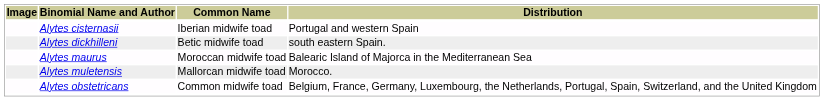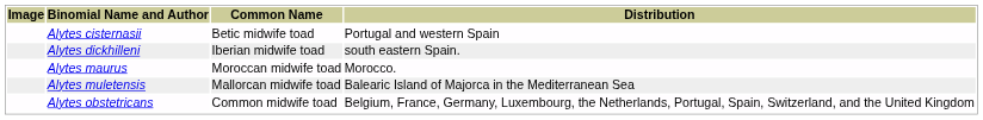Alytes cisternasii | Common Name: Iberian midwife toad -> Betic midwife toad
Alytes dickhilleni | Common Name: Betic midwife toad -> Iberian midwife toad
Alytes maurus | Distribution: Balearic Island of Majorca in the Mediterranean Sea -> Morocco.
Alytes muletensis | Distribution: Morocco. -> Balearic Island of Majorca in the Mediterranean Sea
